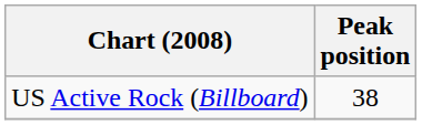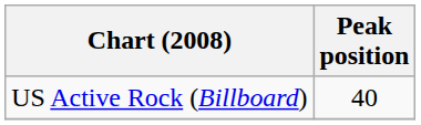US Active Rock (Billboard) | Peak position: 38 -> 40
